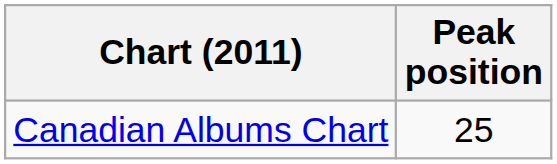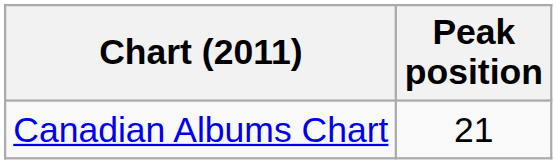Canadian Albums Chart | Peak position: 25 -> 21
